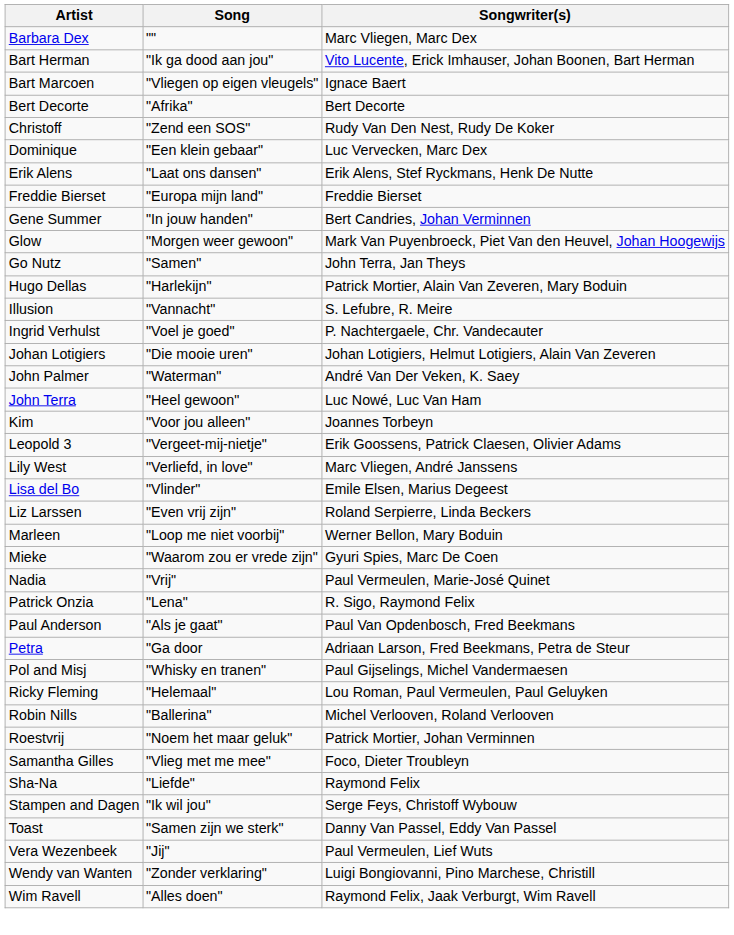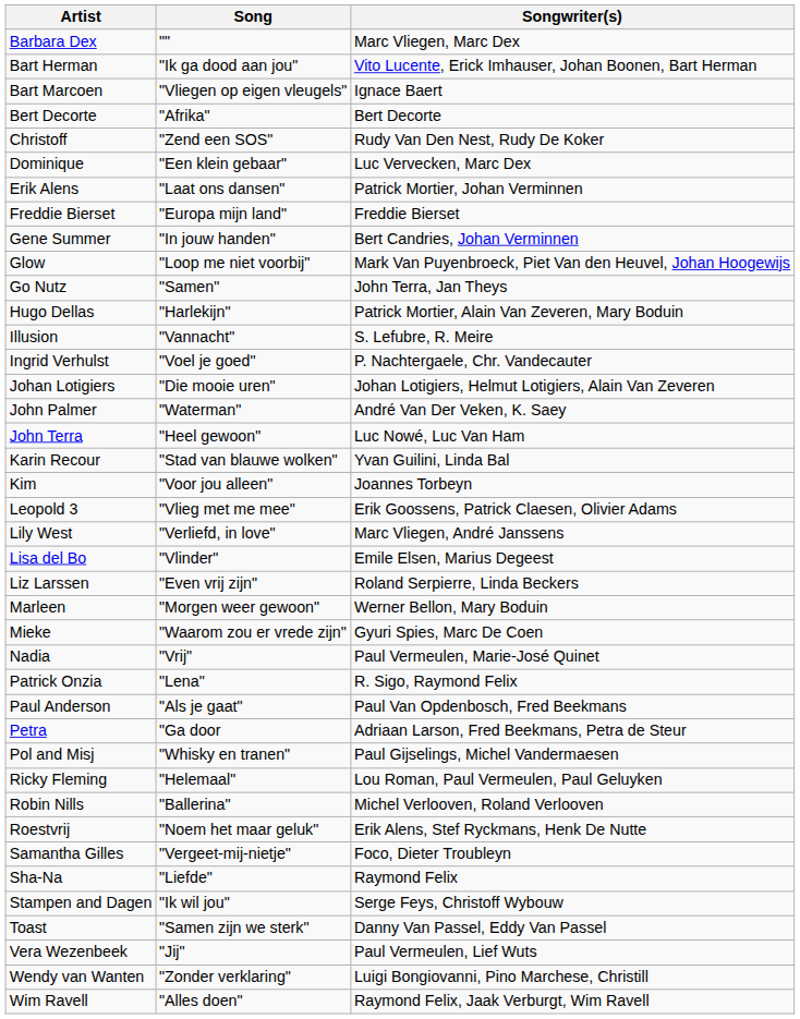Erik Alens | Songwriter(s): Erik Alens, Stef Ryckmans, Henk De Nutte -> Patrick Mortier, Johan Verminnen
Glow | Song: "Morgen weer gewoon" -> "Loop me niet voorbij"
+ row: Karin Recour | "Stad van blauwe wolken" | Yvan Guilini, Linda Bal
Leopold 3 | Song: "Vergeet-mij-nietje" -> "Vlieg met me mee"
Marleen | Song: "Loop me niet voorbij" -> "Morgen weer gewoon"
Roestvrij | Songwriter(s): Patrick Mortier, Johan Verminnen -> Erik Alens, Stef Ryckmans, Henk De Nutte
Samantha Gilles | Song: "Vlieg met me mee" -> "Vergeet-mij-nietje"
